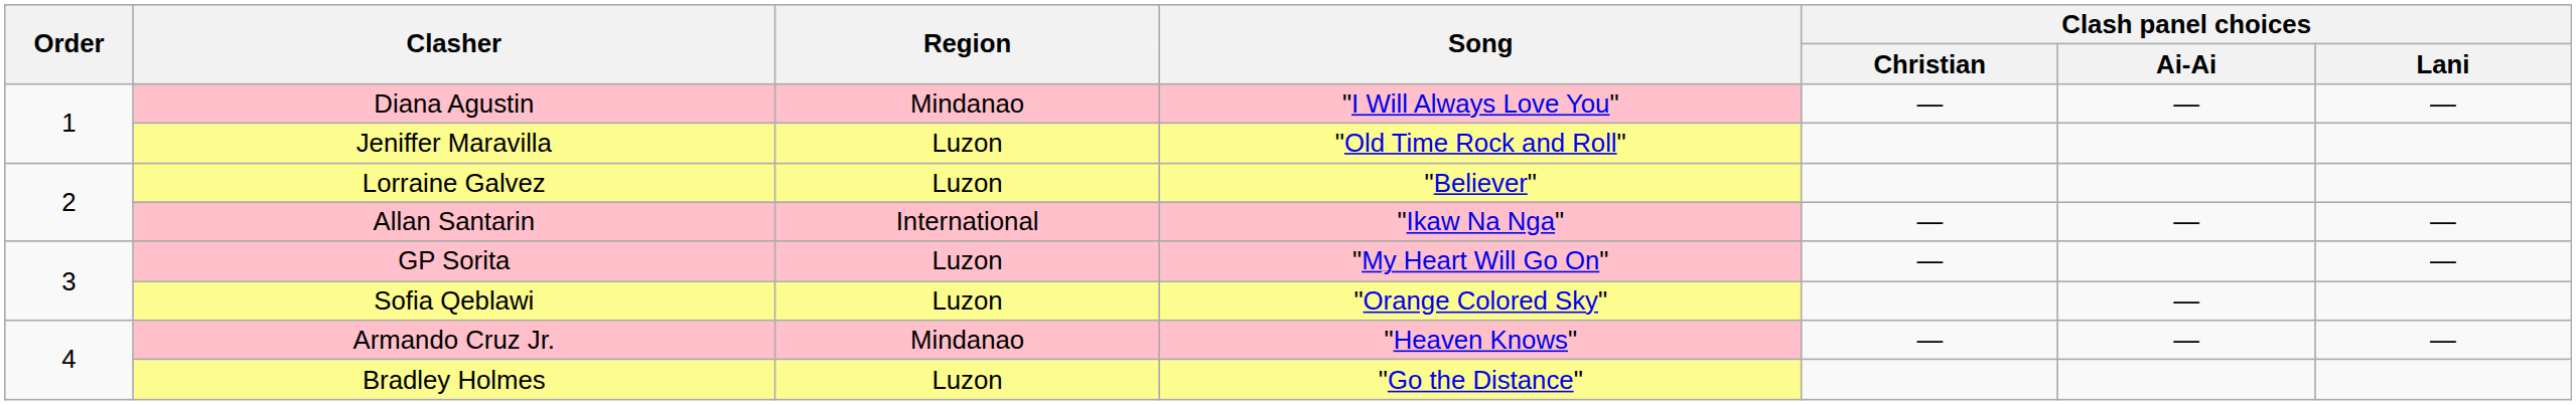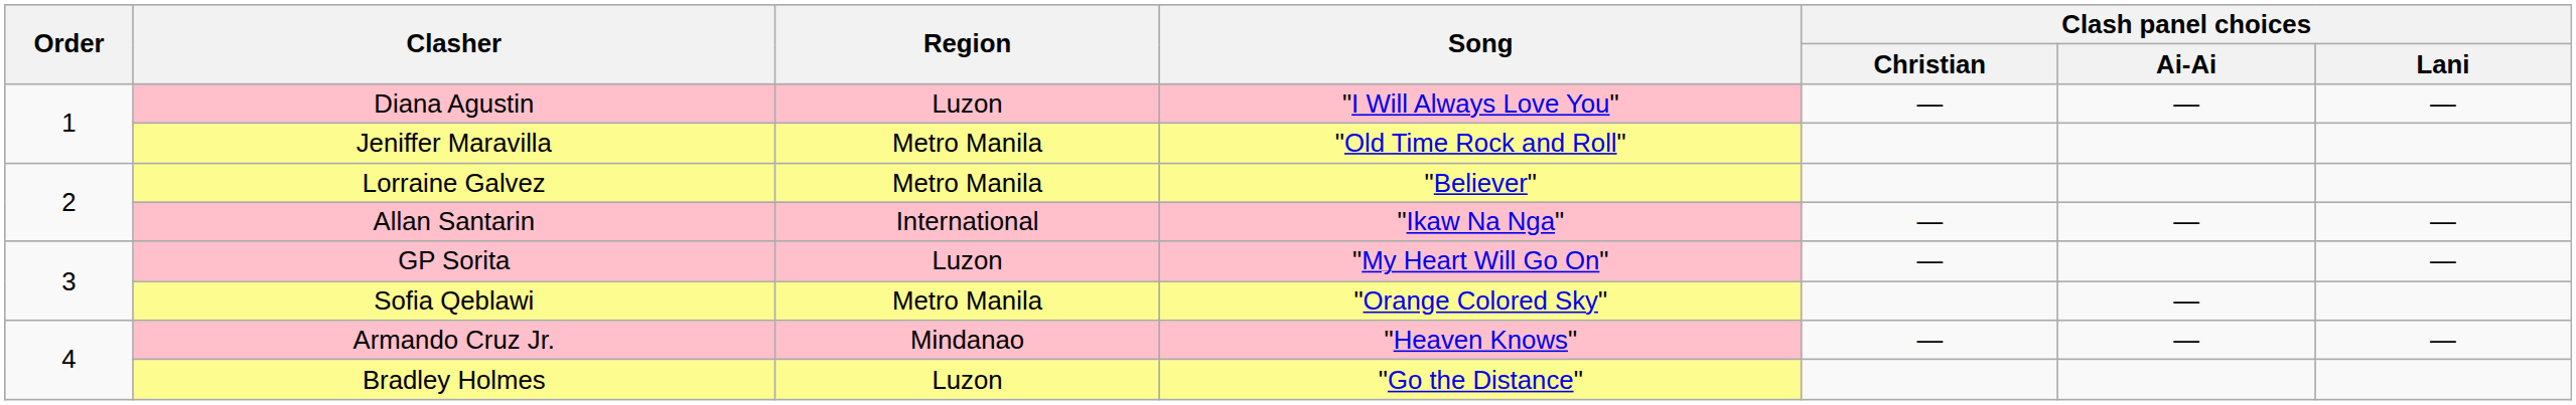Diana Agustin | Region: Mindanao -> Luzon
Jeniffer Maravilla | Region: Luzon -> Metro Manila
Lorraine Galvez | Region: Luzon -> Metro Manila
Sofia Qeblawi | Region: Luzon -> Metro Manila
